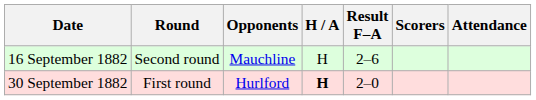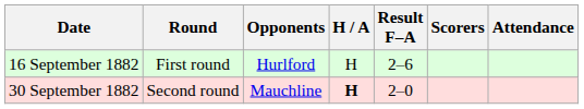16 September 1882 | Round: Second round -> First round
16 September 1882 | Opponents: Mauchline -> Hurlford
30 September 1882 | Round: First round -> Second round
30 September 1882 | Opponents: Hurlford -> Mauchline
